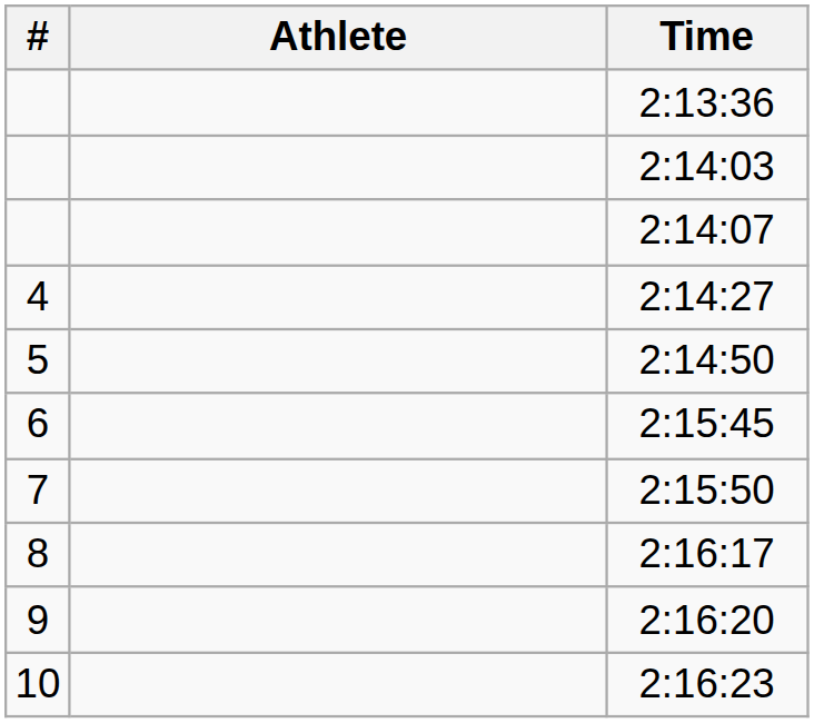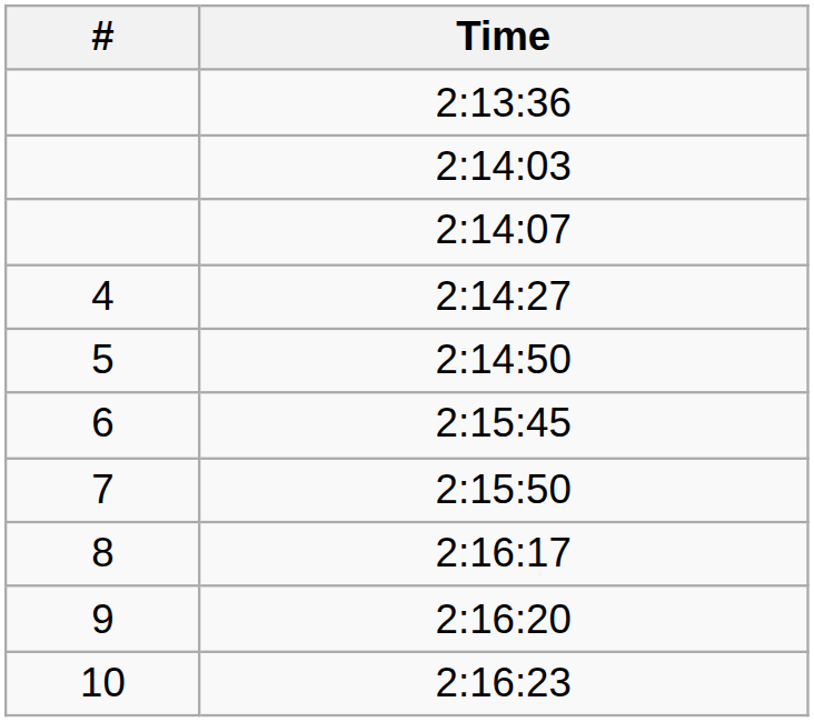- column: Athlete
